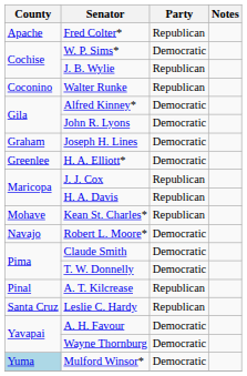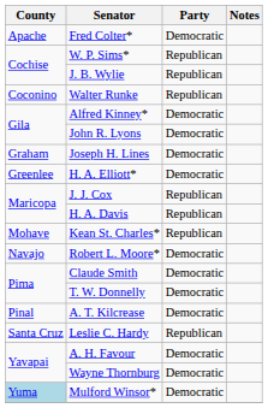Fred Colter* | Party: Republican -> Democratic
W. P. Sims* | Party: Democratic -> Republican
A. T. Kilcrease | Party: Republican -> Democratic
